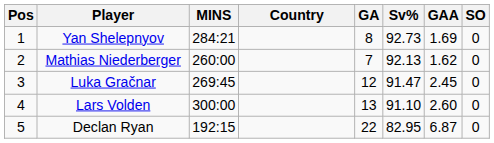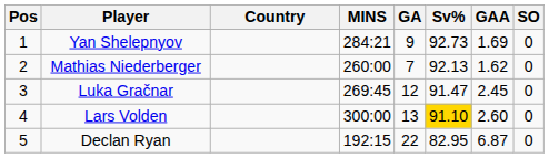columns swapped: Country <-> MINS
Yan Shelepnyov | GA: 8 -> 9
Lars Volden | Sv%: no background -> gold background
